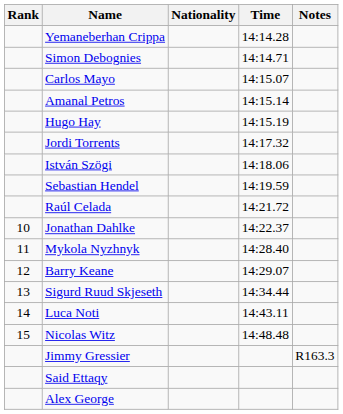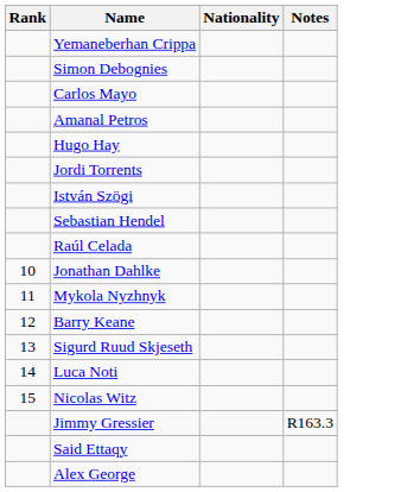- column: Time | 14:14.28 | 14:14.71 | 14:15.07 | 14:15.14 | 14:15.19 | 14:17.32 | 14:18.06 | 14:19.59 | 14:21.72 | 14:22.37 | 14:28.40 | 14:29.07 | 14:34.44 | 14:43.11 | 14:48.48
